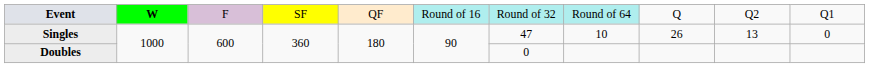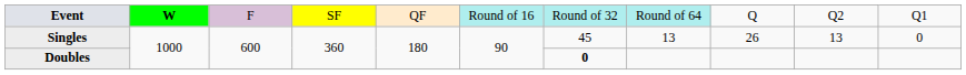Singles | column 7: 47 -> 45
Singles | column 8: 10 -> 13
Doubles | column 7: normal -> bold
